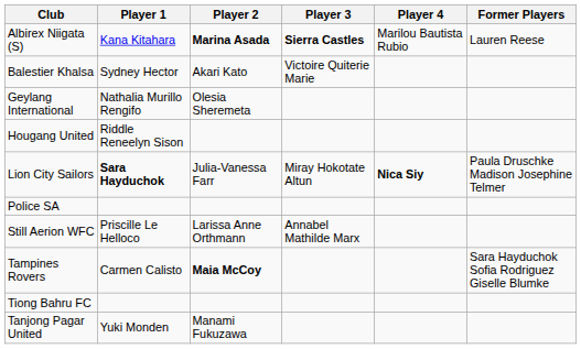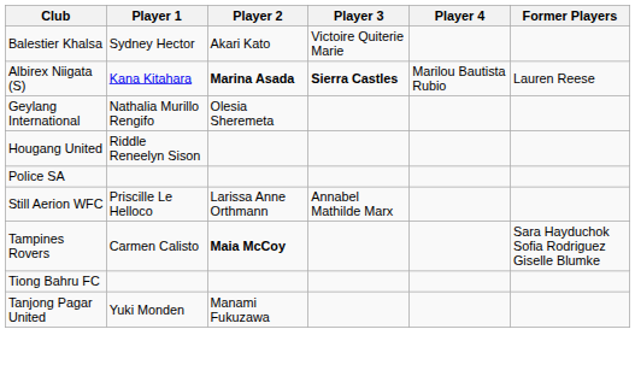rows swapped: Albirex Niigata (S) <-> Balestier Khalsa
- row: Lion City Sailors | Sara Hayduchok | Julia-Vanessa Farr | Miray Hokotate Altun | Nica Siy | Paula Druschke Madison Josephine Telmer
